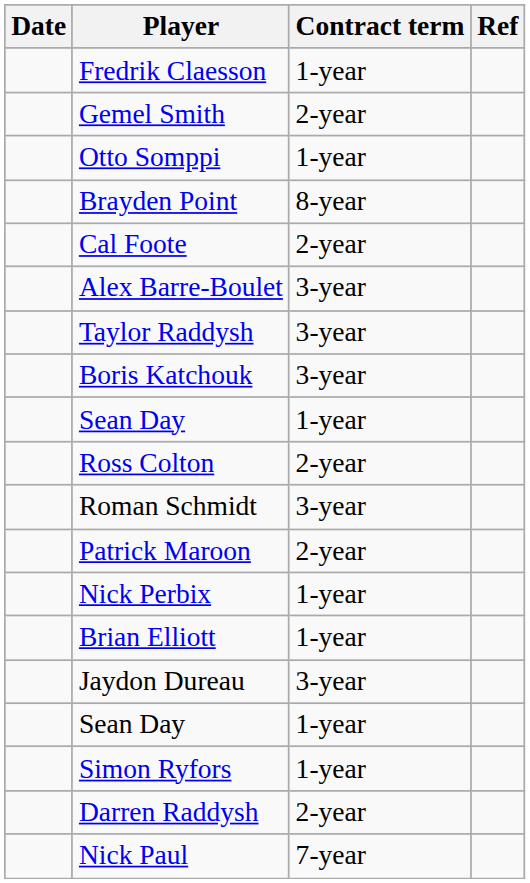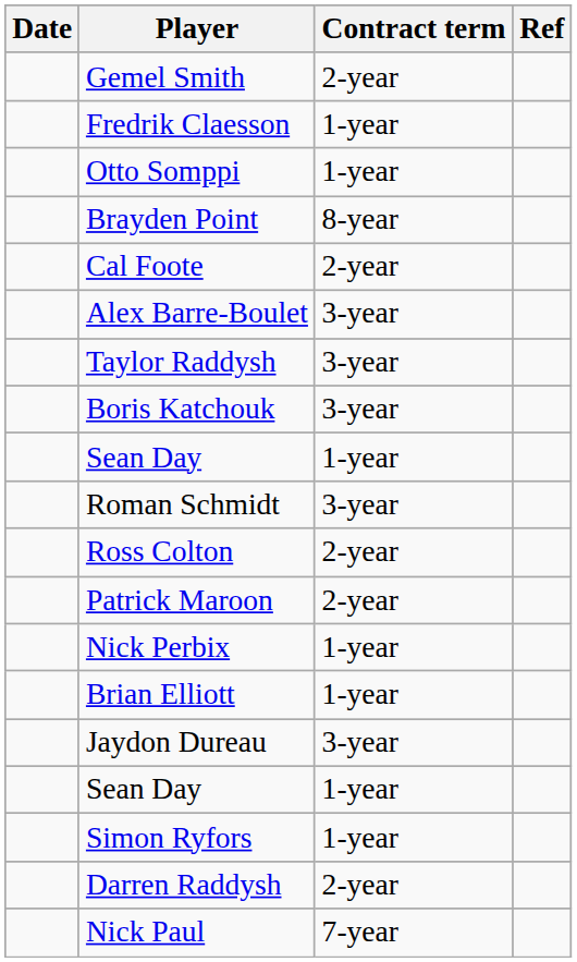rows swapped: Fredrik Claesson <-> Gemel Smith
rows swapped: Ross Colton <-> Roman Schmidt
